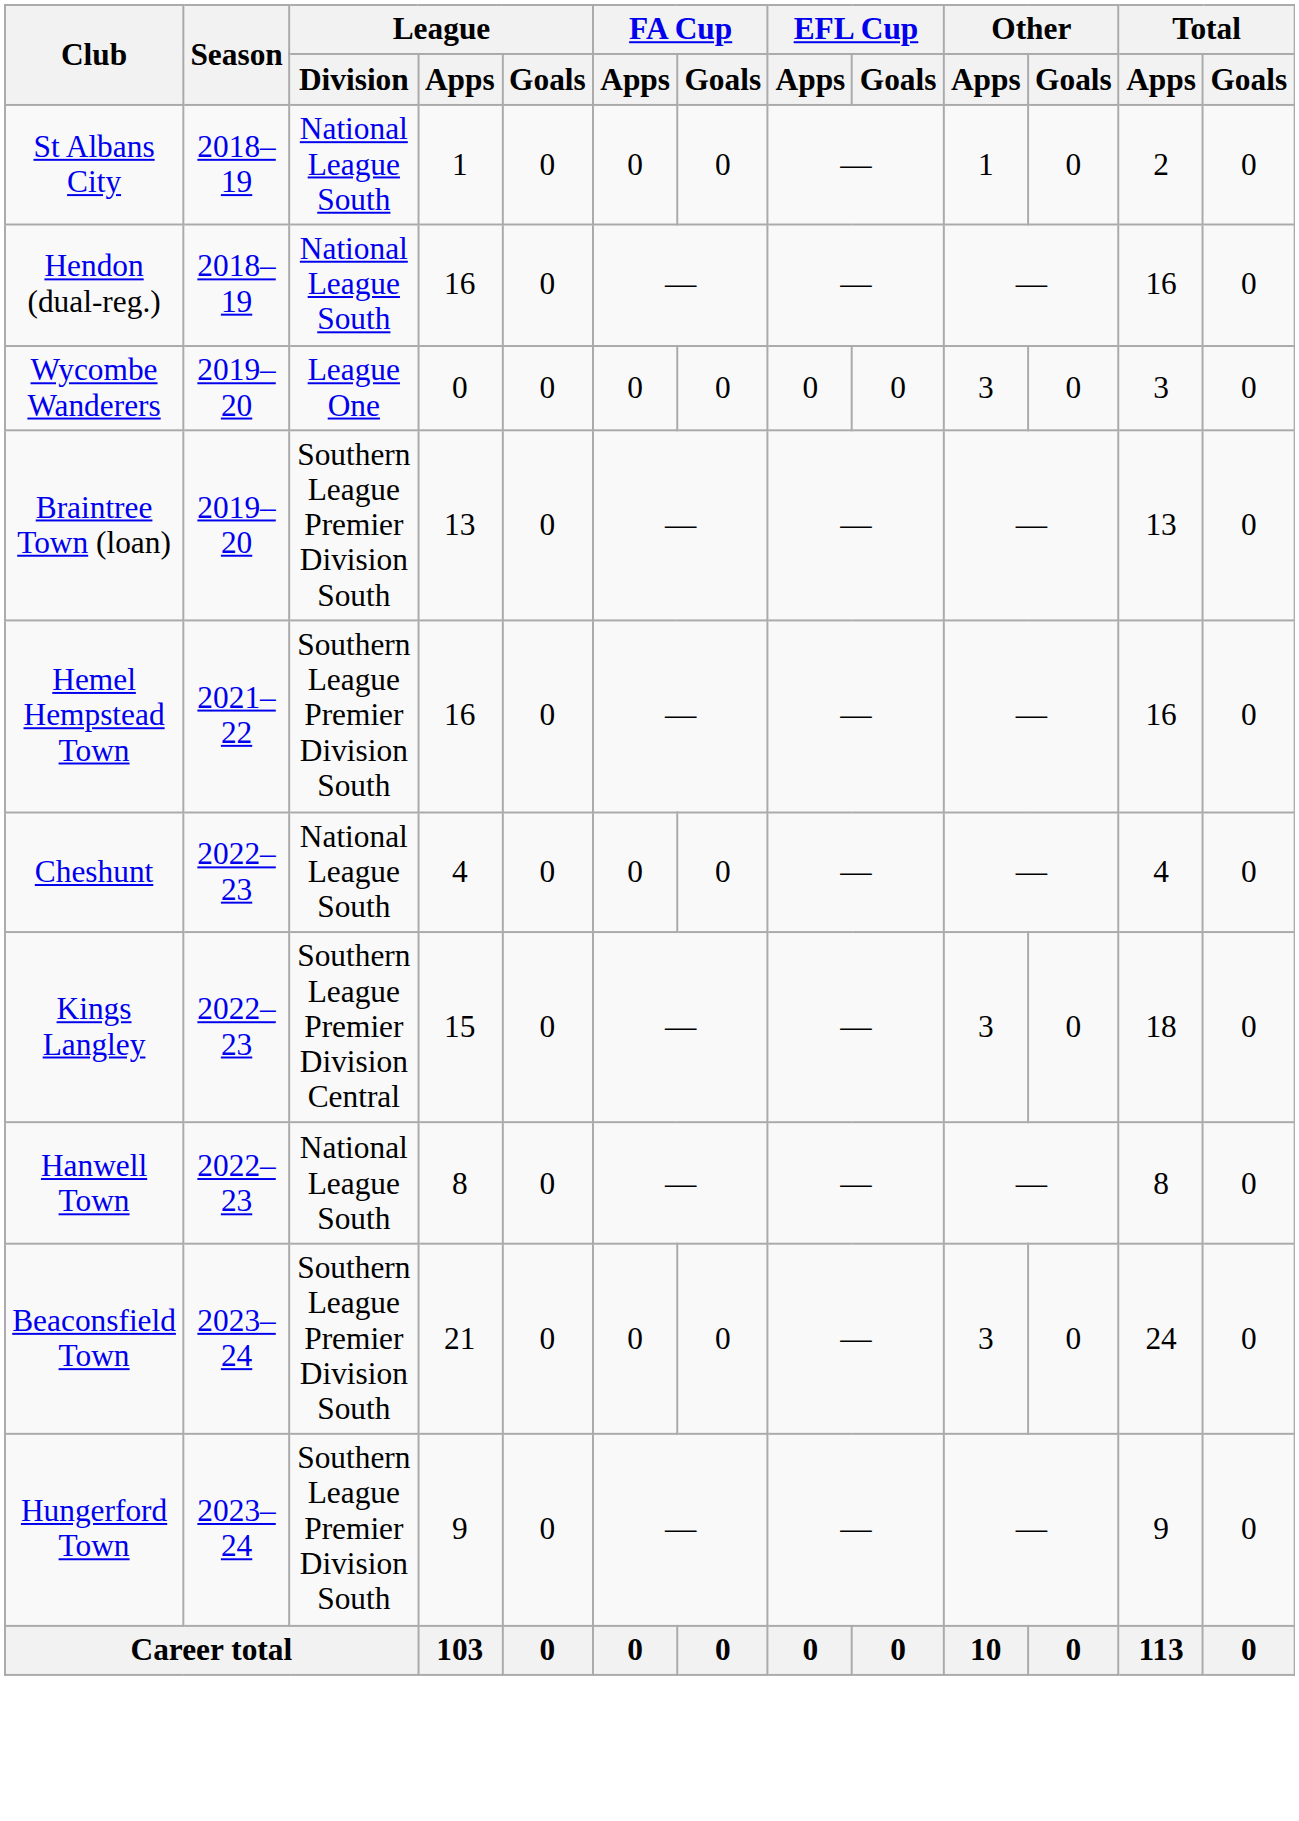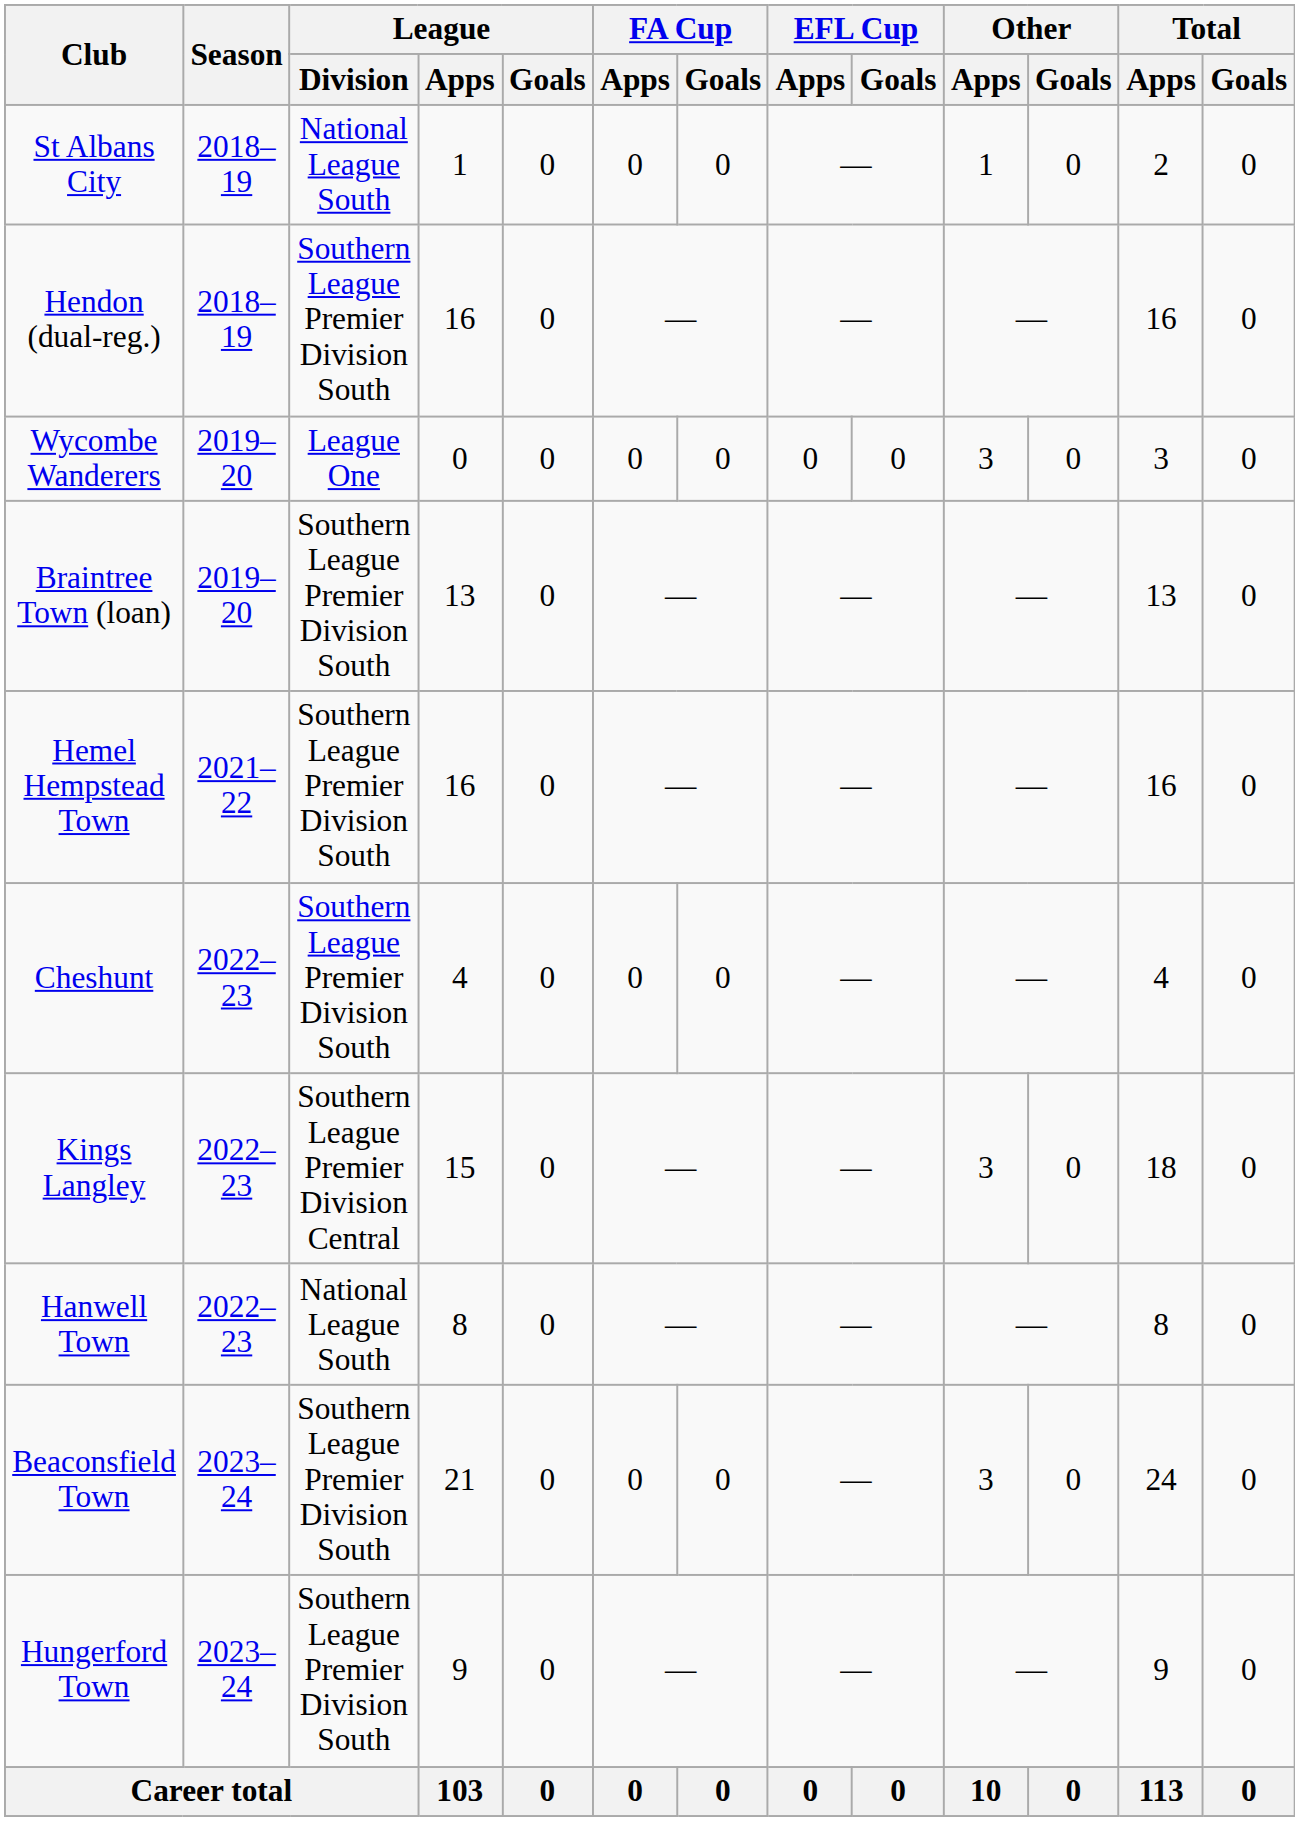Hendon (dual-reg.) | League / Division: National League South -> Southern League Premier Division South
Cheshunt | League / Division: National League South -> Southern League Premier Division South
